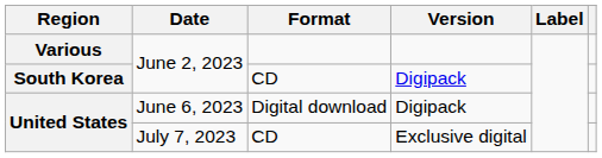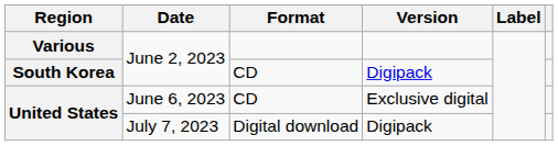United States / June 6, 2023 | Format: Digital download -> CD
United States / June 6, 2023 | Version: Digipack -> Exclusive digital
United States / July 7, 2023 | Format: CD -> Digital download
United States / July 7, 2023 | Version: Exclusive digital -> Digipack
